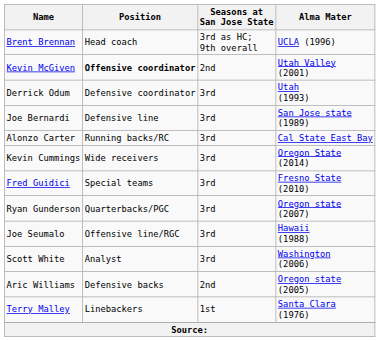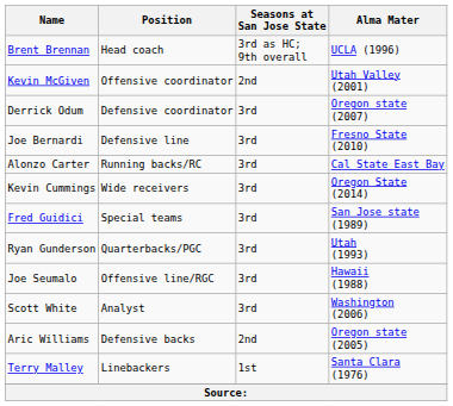Kevin McGiven | Position: bold -> normal
Derrick Odum | Alma Mater: Utah (1993) -> Oregon state (2007)
Joe Bernardi | Alma Mater: San Jose state (1989) -> Fresno State (2010)
Fred Guidici | Alma Mater: Fresno State (2010) -> San Jose state (1989)
Ryan Gunderson | Alma Mater: Oregon state (2007) -> Utah (1993)
